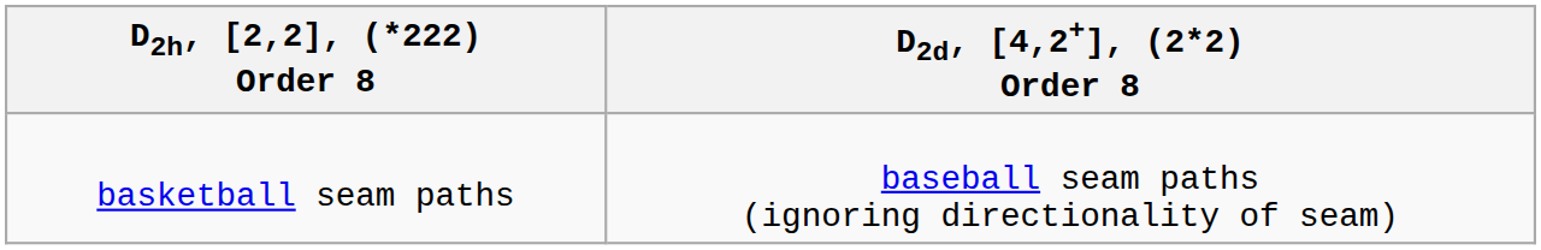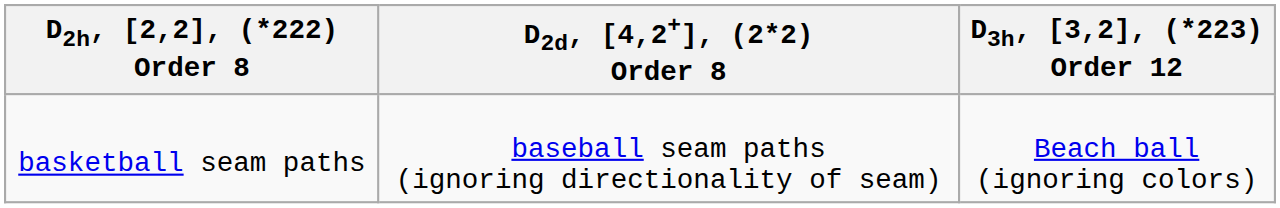+ column: D3h, [3,2], (*223) Order 12 | Beach ball (ignoring colors)
